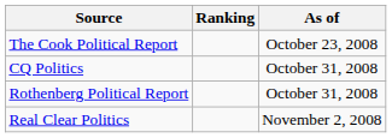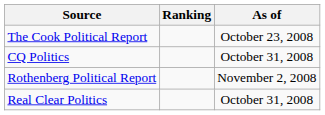Rothenberg Political Report | As of: October 31, 2008 -> November 2, 2008
Real Clear Politics | As of: November 2, 2008 -> October 31, 2008
